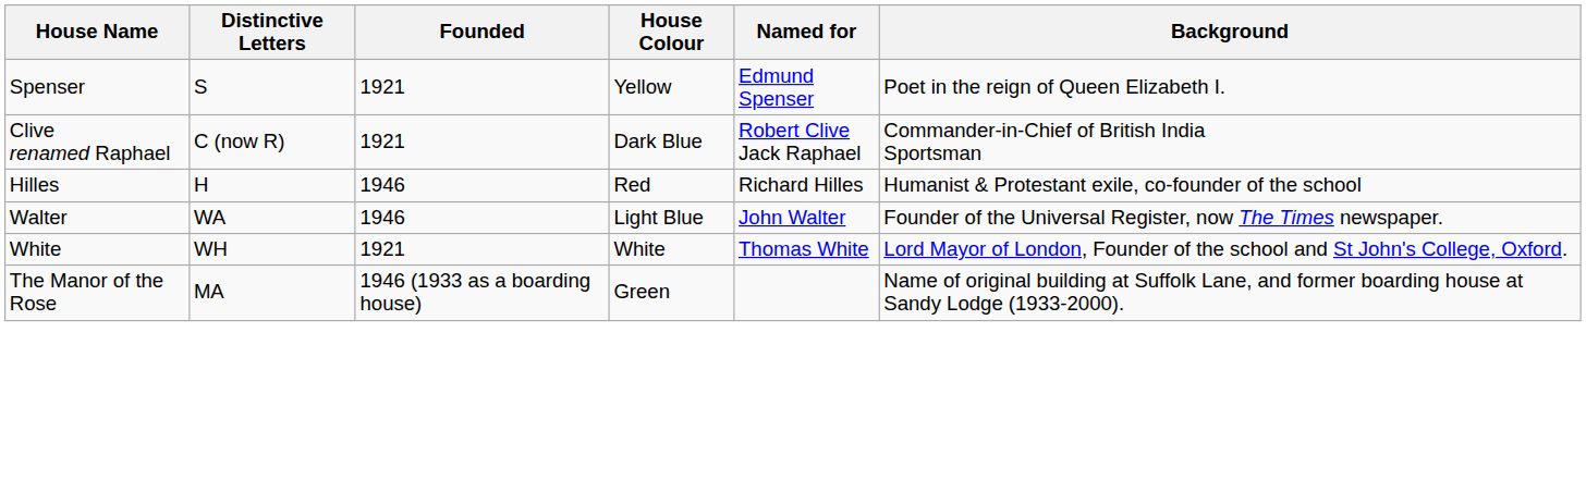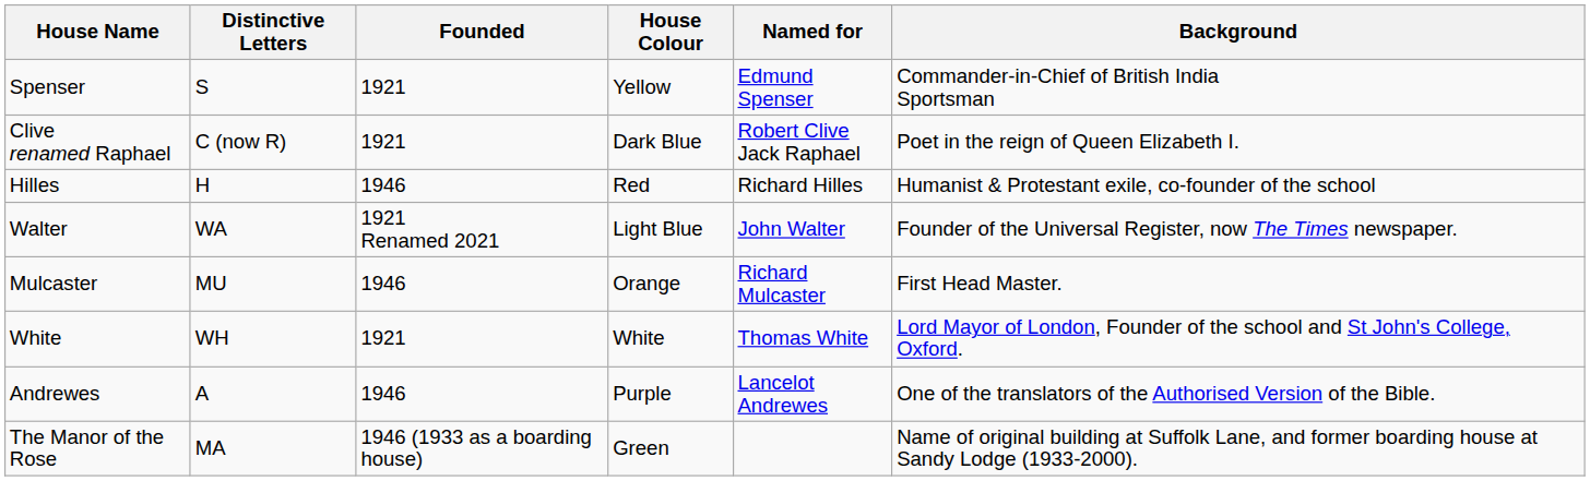Spenser | Background: Poet in the reign of Queen Elizabeth I. -> Commander-in-Chief of British India Sportsman
Clive renamed Raphael | Background: Commander-in-Chief of British India Sportsman -> Poet in the reign of Queen Elizabeth I.
Walter | Founded: 1946 -> 1921 Renamed 2021
+ row: Mulcaster | MU | 1946 | Orange | Richard Mulcaster | First Head Master.
+ row: Andrewes | A | 1946 | Purple | Lancelot Andrewes | One of the translators of the Authorised Version of the Bible.
